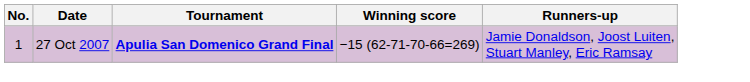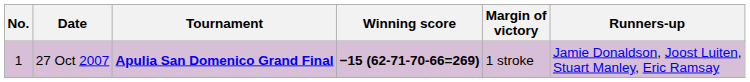+ column: Margin of victory | 1 stroke
27 Oct 2007 | Winning score: normal -> bold
